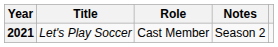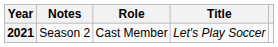columns swapped: Title <-> Notes
